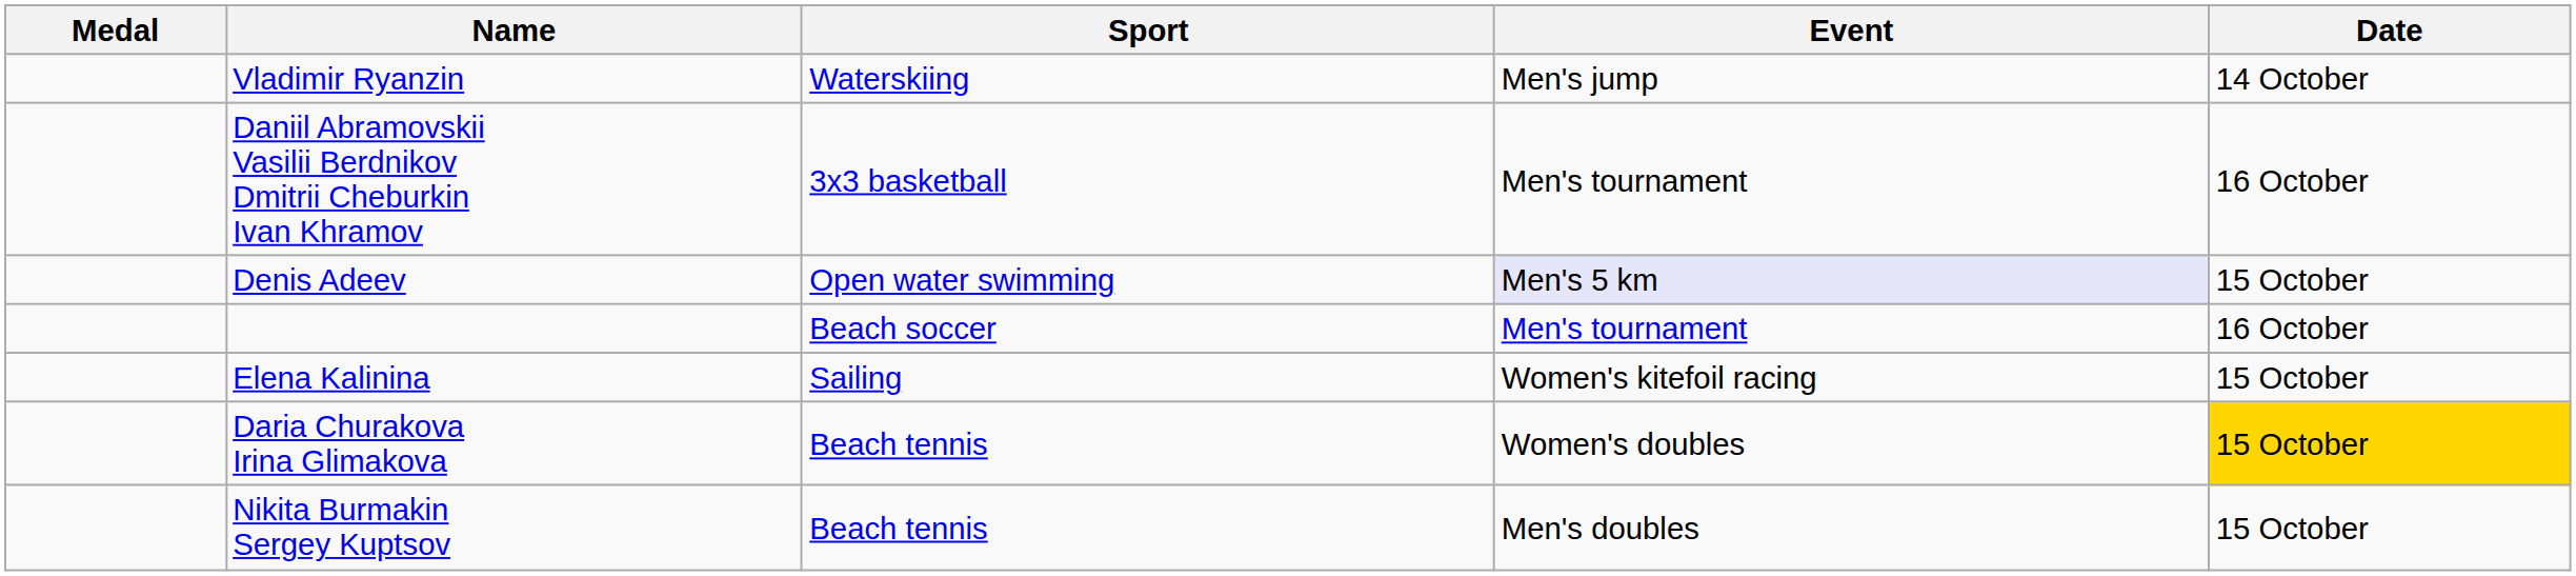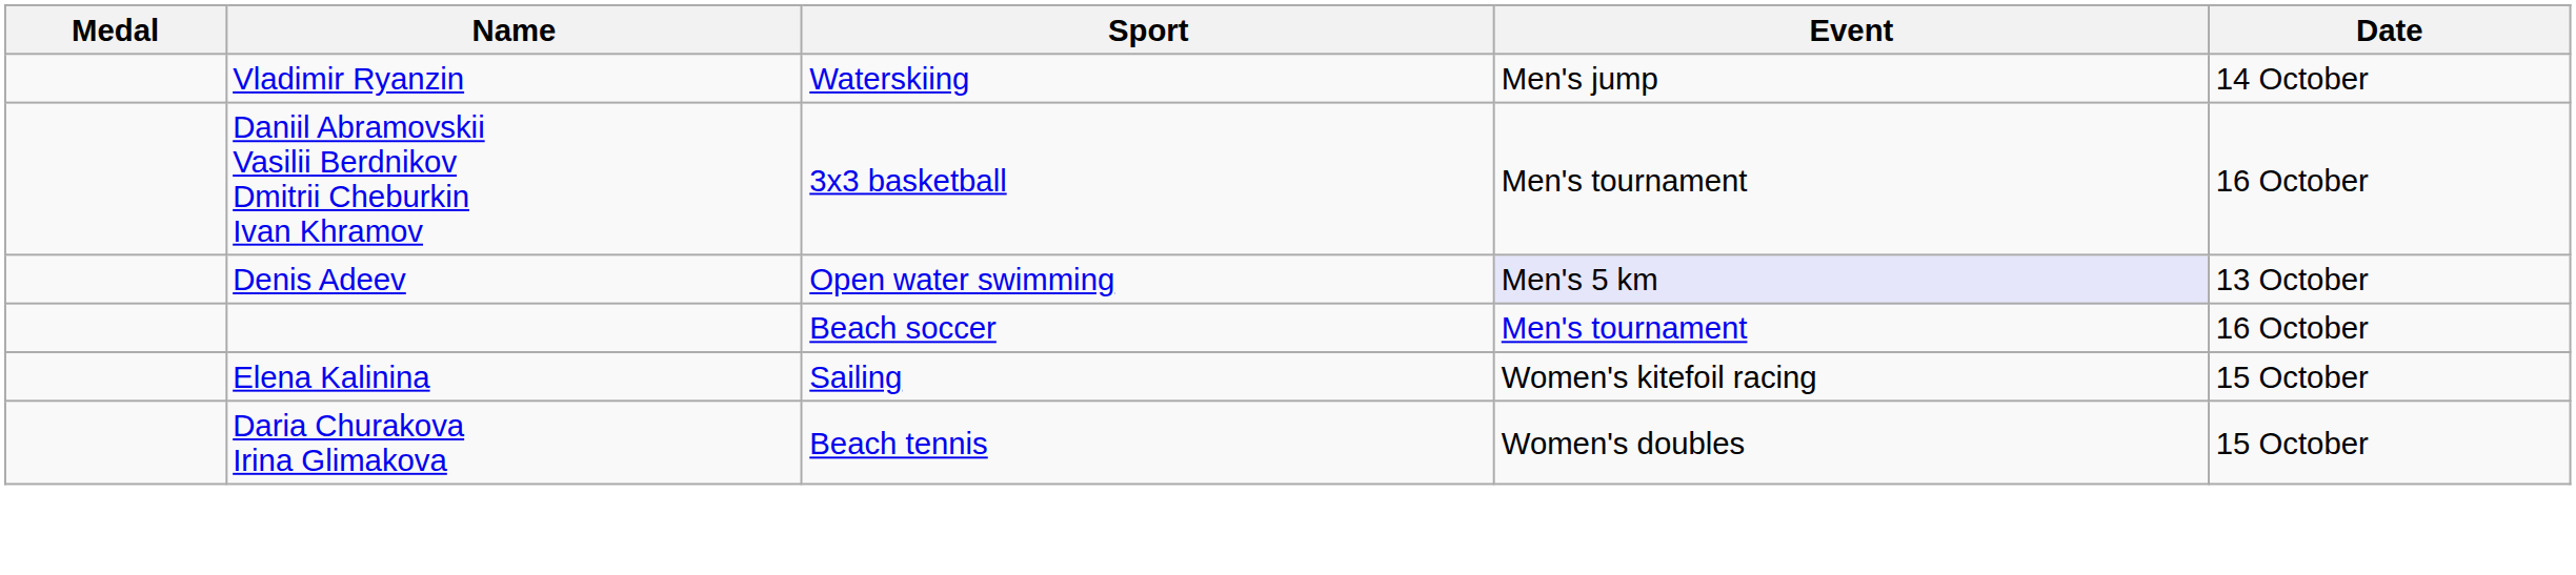Denis Adeev | Date: 15 October -> 13 October
Daria Churakova Irina Glimakova | Date: gold background -> no background
- row: Nikita Burmakin Sergey Kuptsov | Beach tennis | Men's doubles | 15 October
